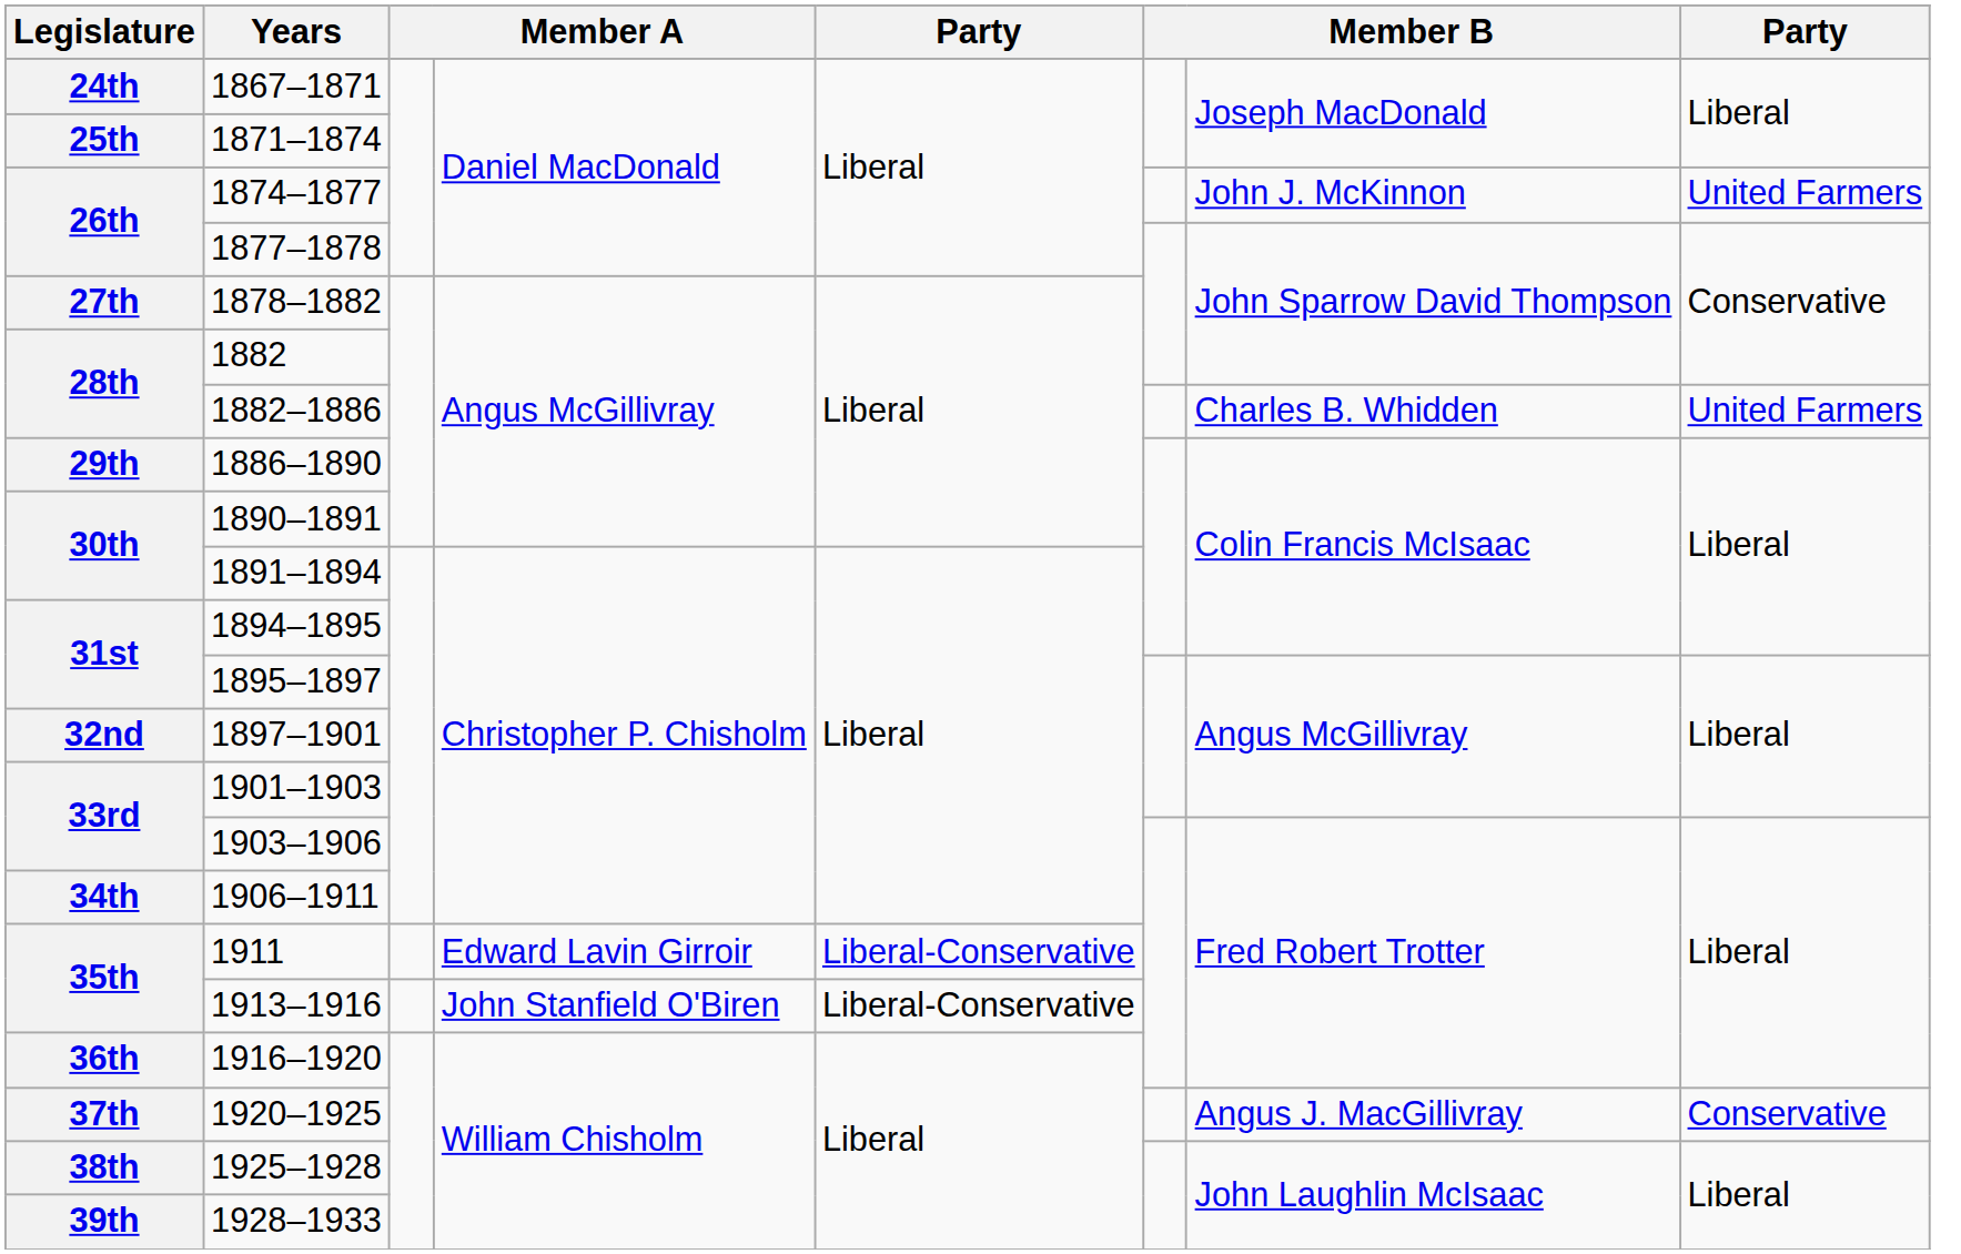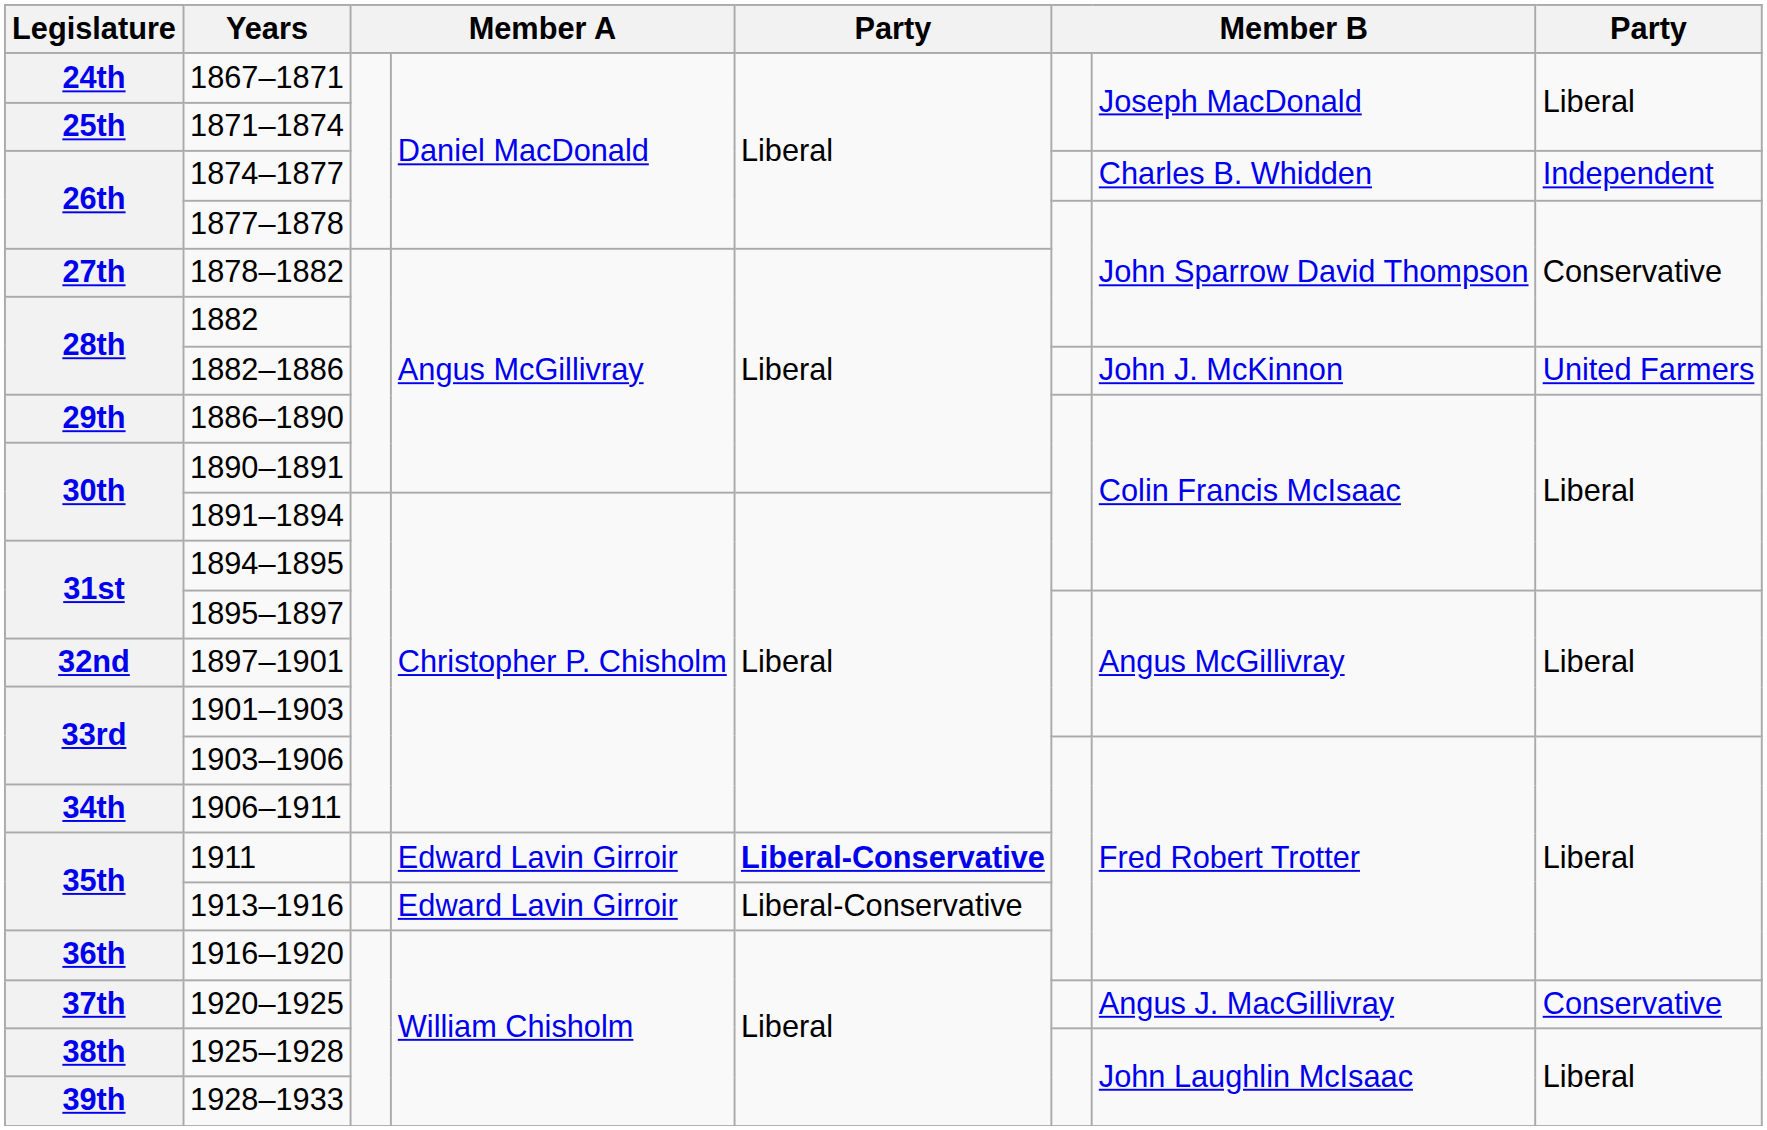1874–1877 | column 7: John J. McKinnon -> Charles B. Whidden
1874–1877 | column 8: United Farmers -> Independent
1882–1886 | column 7: Charles B. Whidden -> John J. McKinnon
1911 | column 5: normal -> bold
1913–1916 | column 4: John Stanfield O'Biren -> Edward Lavin Girroir
